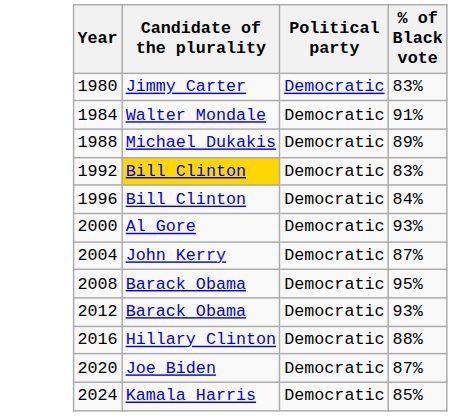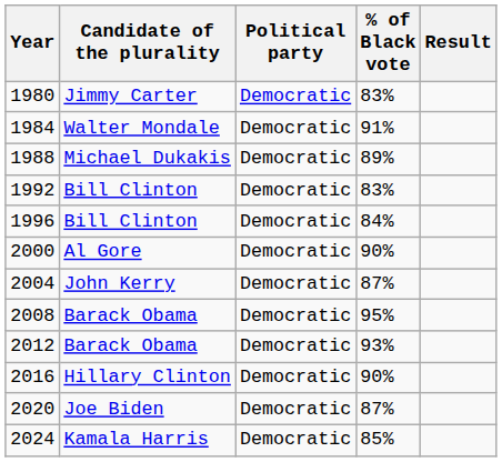+ column: Result
1992 | Candidate of the plurality: gold background -> no background
2000 | % of Black vote: 93% -> 90%
2016 | % of Black vote: 88% -> 90%
